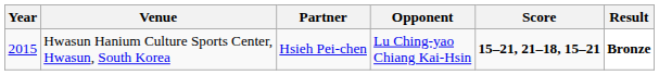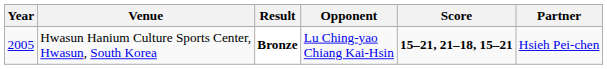columns swapped: Partner <-> Result
Hwasun Hanium Culture Sports Center, Hwasun, South Korea | Year: 2015 -> 2005
